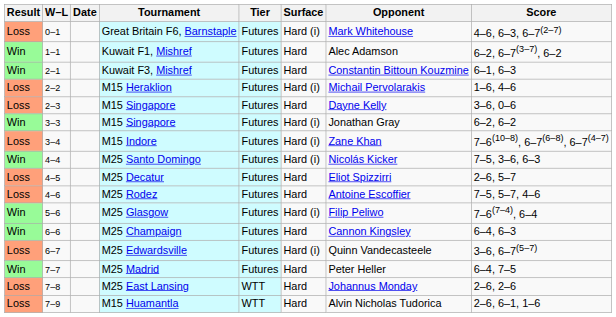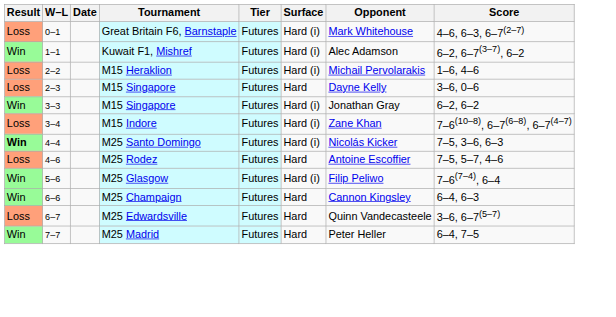Kuwait F1, Mishref | Surface: Hard -> Hard (i)
- row: Win | 2–1 | Kuwait F3, Mishref | Futures | Hard | Constantin Bittoun Kouzmine | 6–1, 6–3
M25 Santo Domingo | Result: normal -> bold
- row: Loss | 4–5 | M25 Decatur | Futures | Hard | Eliot Spizzirri | 2–6, 5–7
M25 Edwardsville | Surface: Hard (i) -> Hard
- row: Loss | 7–8 | M25 East Lansing | WTT | Hard | Johannus Monday | 2–6, 2–6
- row: Loss | 7–9 | M15 Huamantla | WTT | Hard | Alvin Nicholas Tudorica | 2–6, 6–1, 1–6
